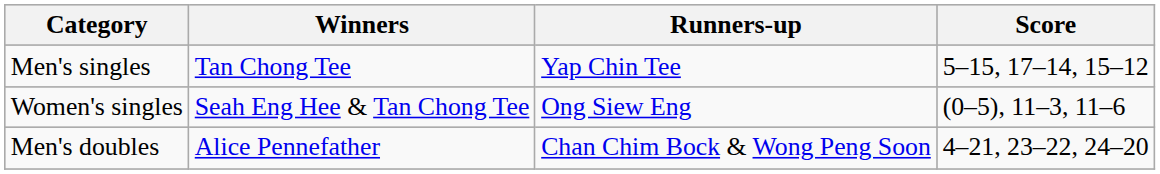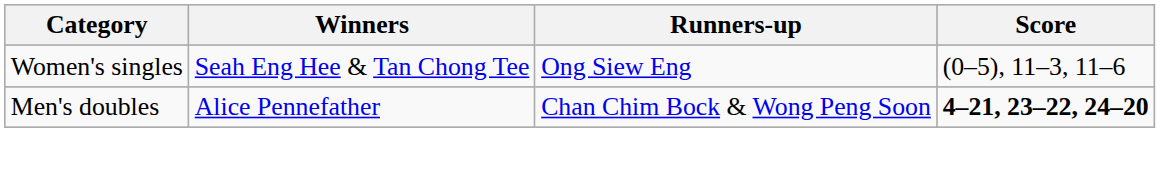- row: Men's singles | Tan Chong Tee | Yap Chin Tee | 5–15, 17–14, 15–12
Men's doubles | Score: normal -> bold
